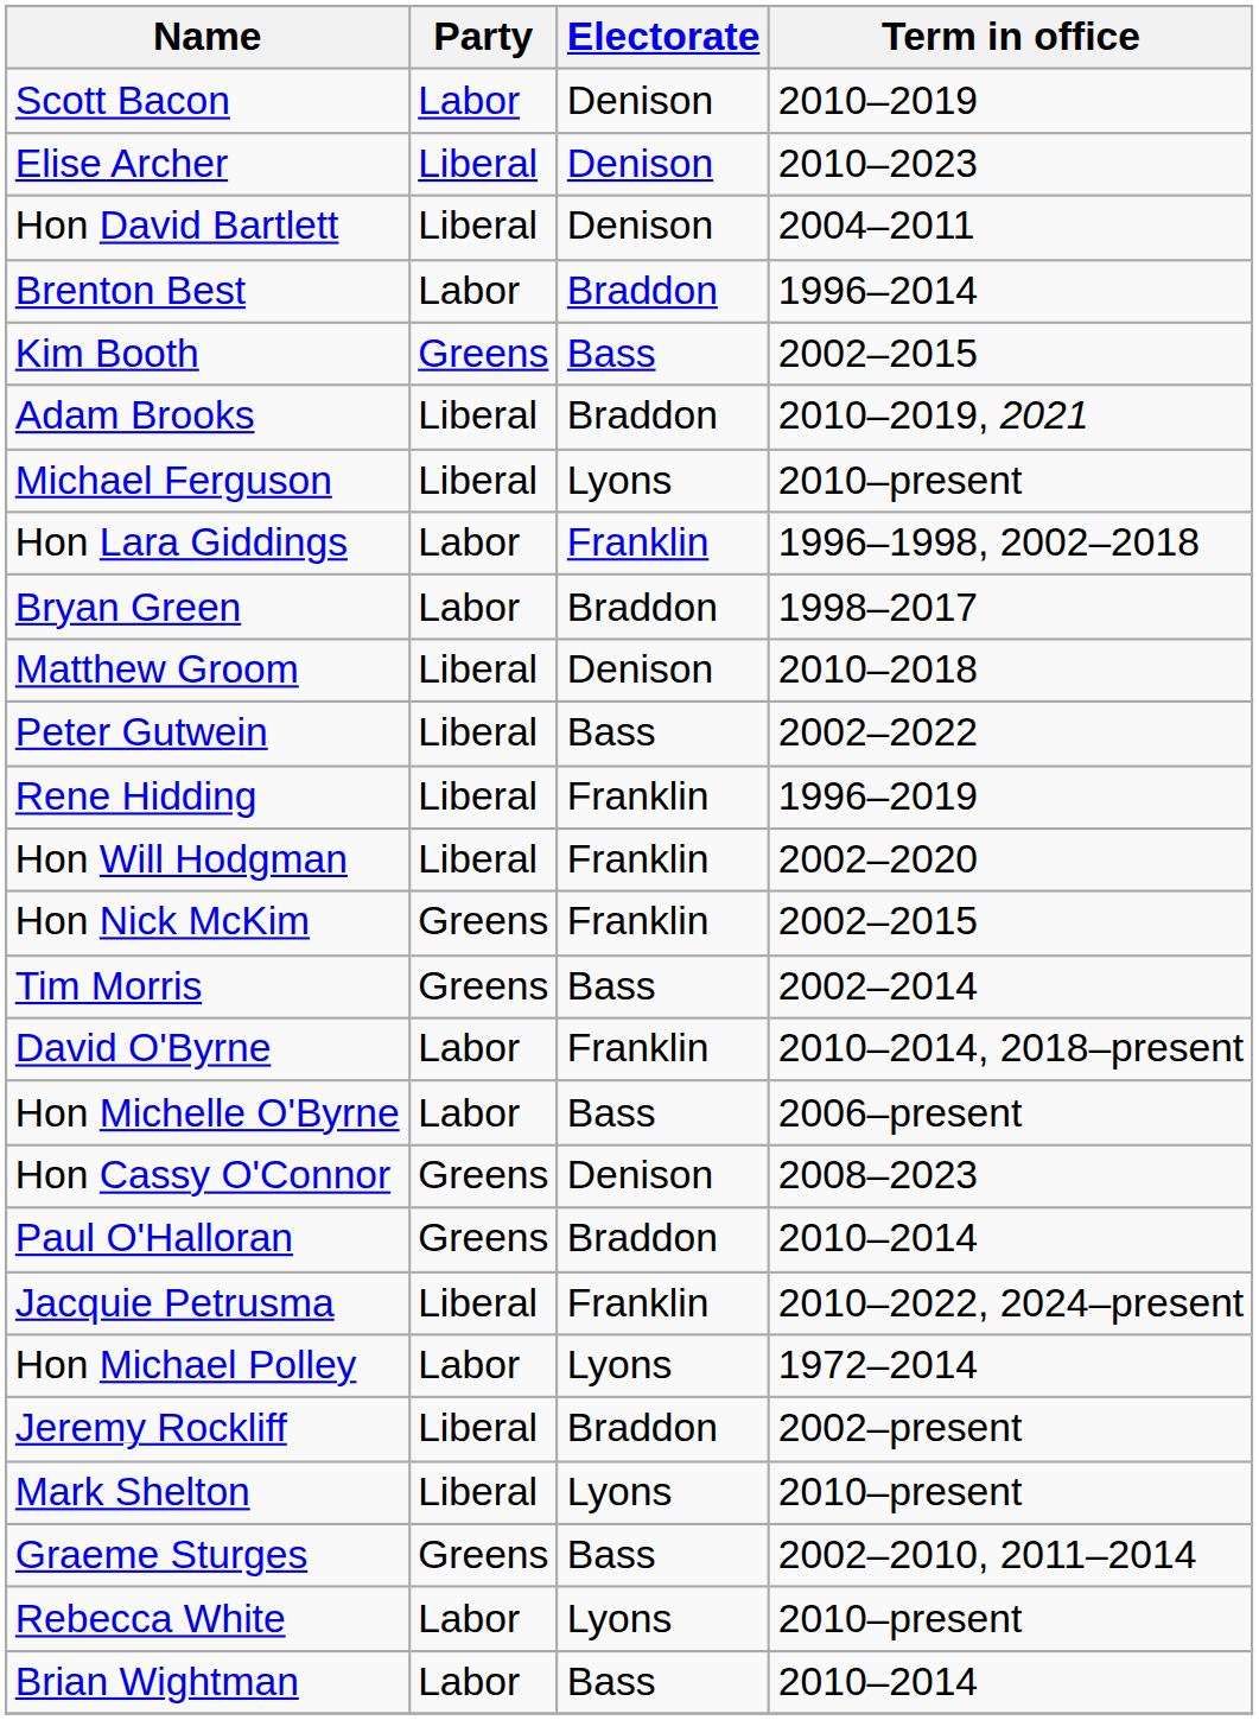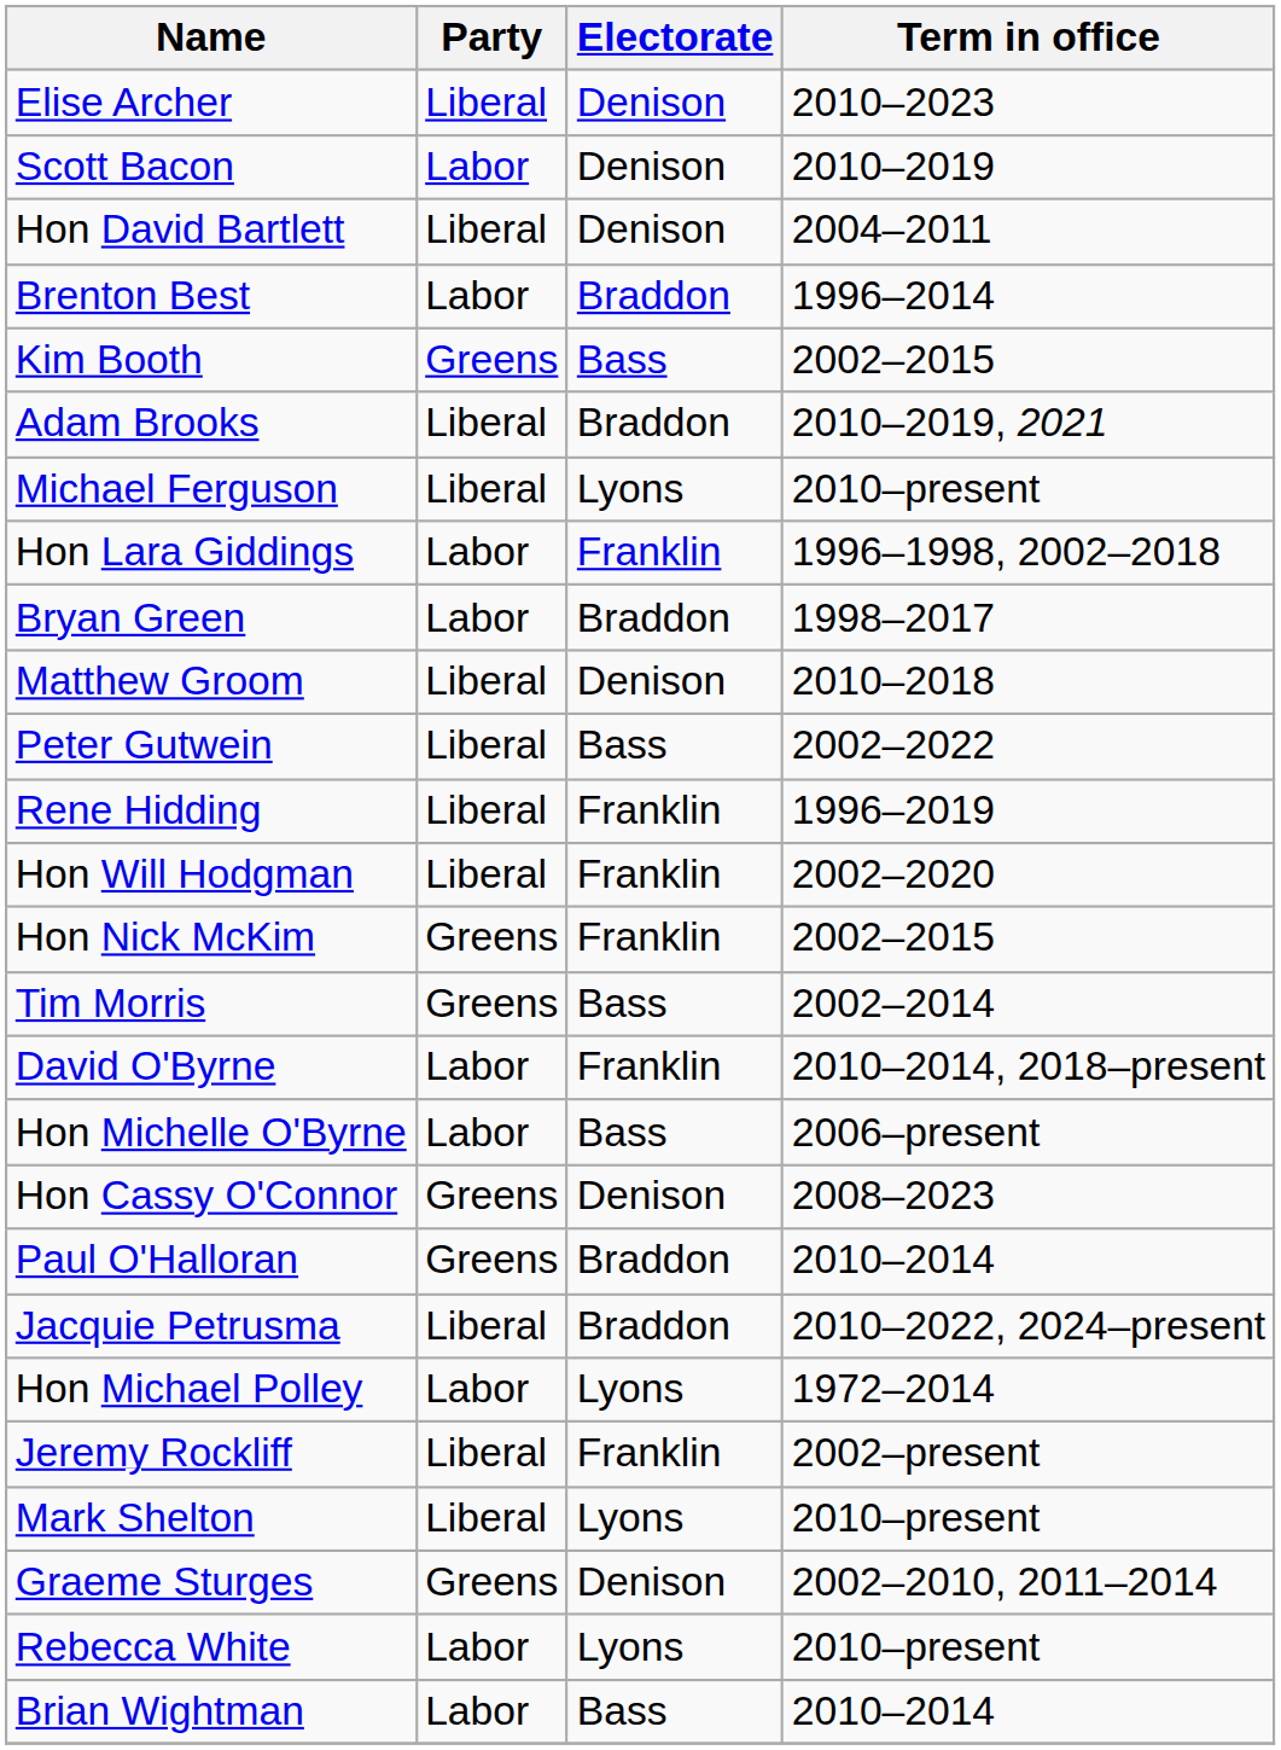rows swapped: Elise Archer <-> Scott Bacon
Jacquie Petrusma | Electorate: Franklin -> Braddon
Jeremy Rockliff | Electorate: Braddon -> Franklin
Graeme Sturges | Electorate: Bass -> Denison
